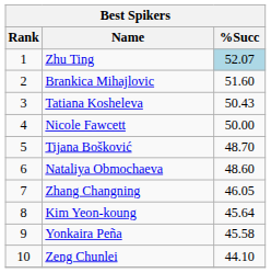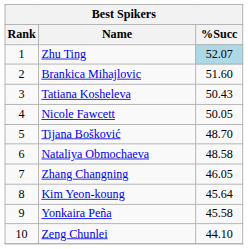Nicole Fawcett | %Succ: 50.00 -> 50.05
Nataliya Obmochaeva | %Succ: 48.60 -> 48.58
